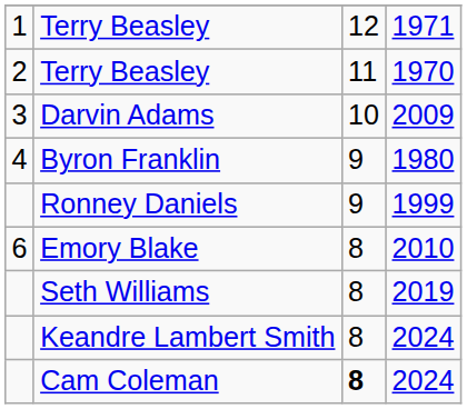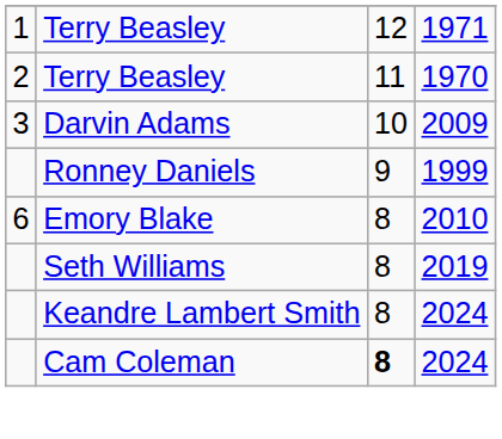- row: 4 | Byron Franklin | 9 | 1980
